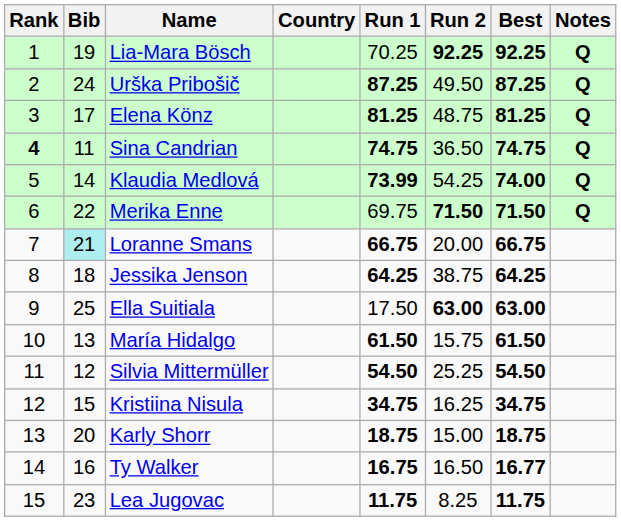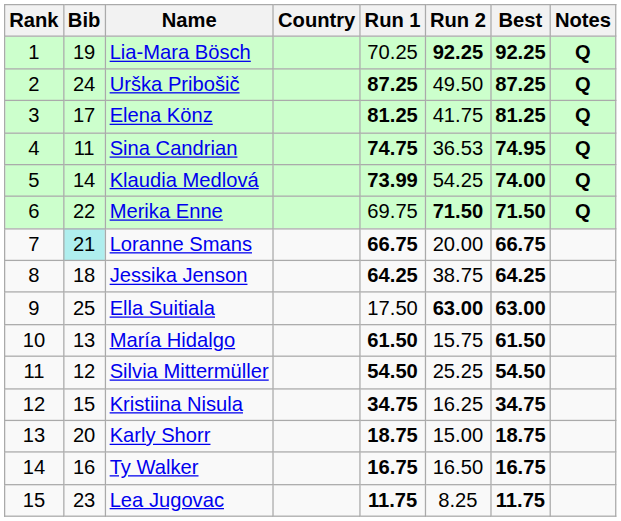Elena Könz | Run 2: 48.75 -> 41.75
Sina Candrian | Rank: bold -> normal
Sina Candrian | Run 2: 36.50 -> 36.53
Sina Candrian | Best: 74.75 -> 74.95
Ty Walker | Best: 16.77 -> 16.75
